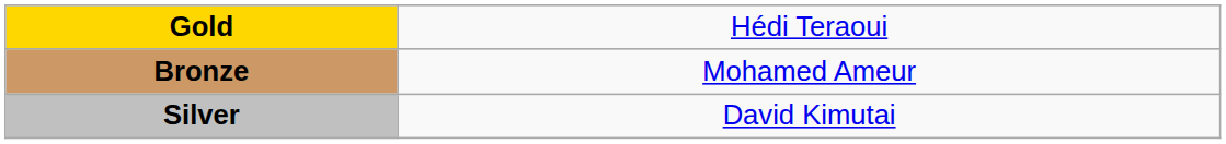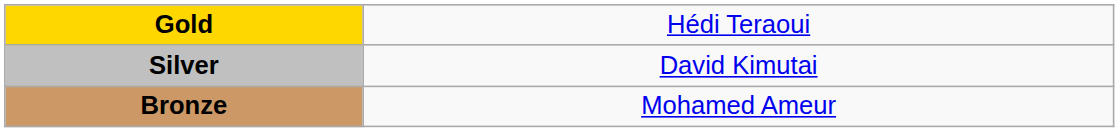rows swapped: Silver <-> Bronze
